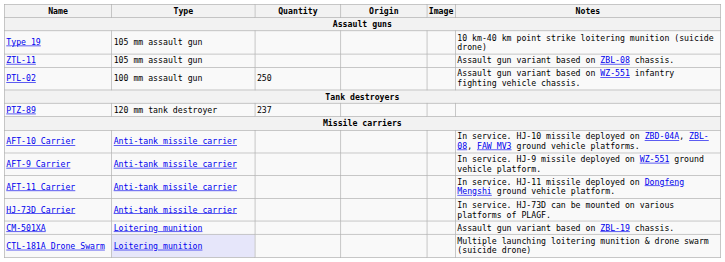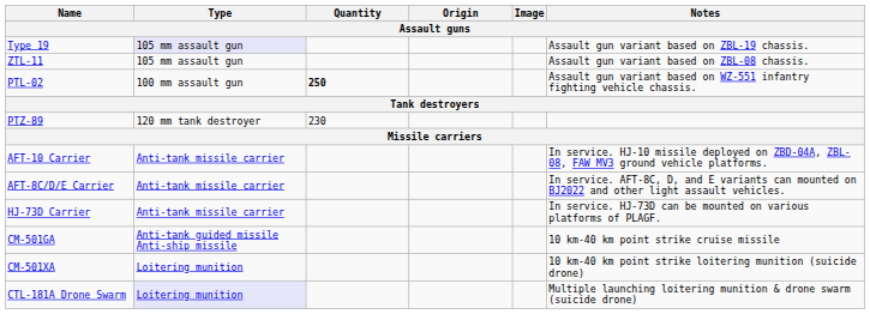Type 19 | Type: no background -> lavender background
Type 19 | Notes: 10 km-40 km point strike loitering munition (suicide drone) -> Assault gun variant based on ZBL-19 chassis.
PTL-02 | Quantity: normal -> bold
PTZ-89 | Quantity: 237 -> 230
- row: AFT-9 Carrier | Anti-tank missile carrier | In service. HJ-9 missile deployed on WZ-551 ground vehicle platform.
+ row: AFT-8C/D/E Carrier | Anti-tank missile carrier | In service. AFT-8C, D, and E variants can mounted on BJ2022 and other light assault vehicles.
- row: AFT-11 Carrier | Anti-tank missile carrier | In service. HJ-11 missile deployed on Dongfeng Mengshi ground vehicle platform.
+ row: CM-501GA | Anti-tank guided missile Anti-ship missile | 10 km-40 km point strike cruise missile
CM-501XA | Notes: Assault gun variant based on ZBL-19 chassis. -> 10 km-40 km point strike loitering munition (suicide drone)
